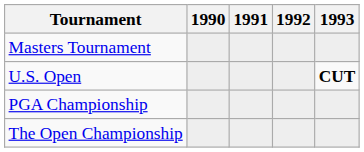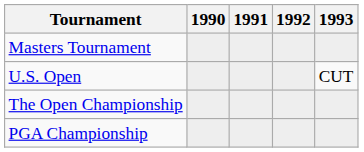U.S. Open | 1993: bold -> normal
rows swapped: The Open Championship <-> PGA Championship
